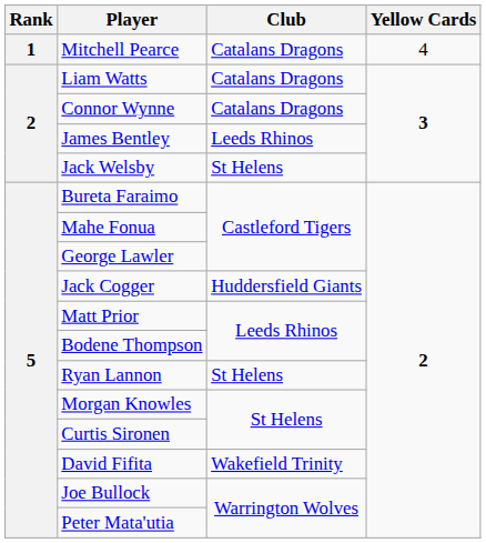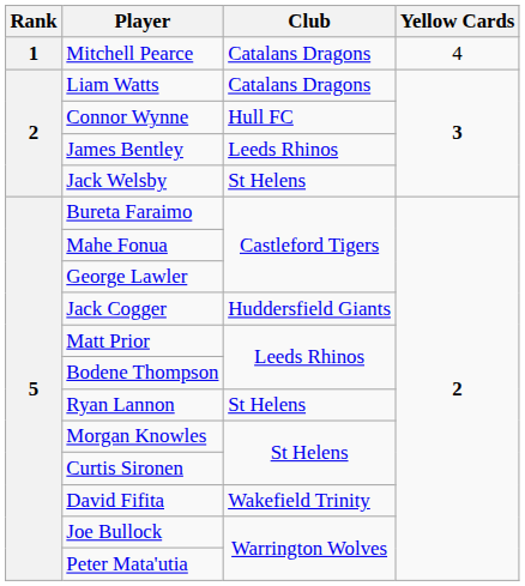Connor Wynne | Club: Catalans Dragons -> Hull FC
